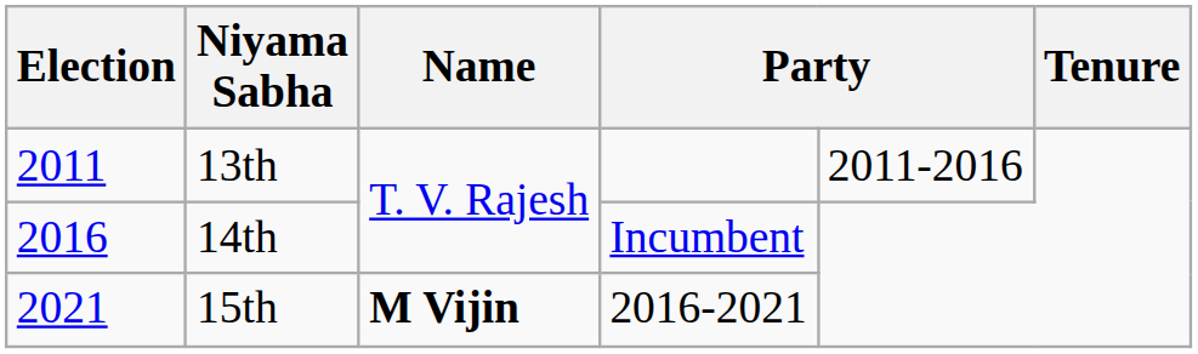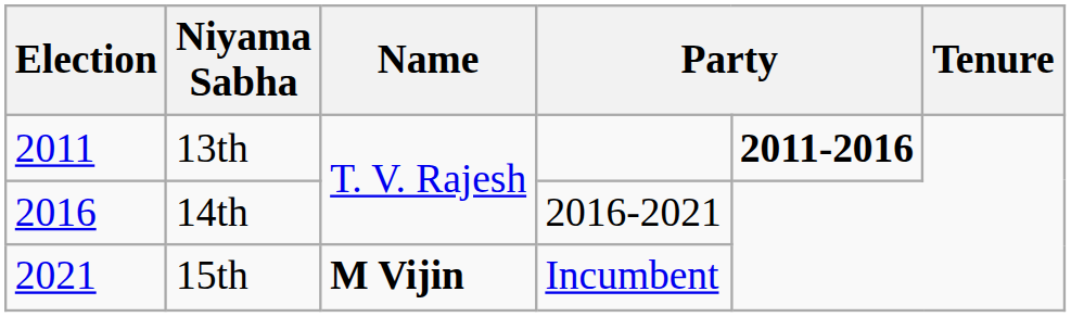13th | column 5: normal -> bold
14th | column 4: Incumbent -> 2016-2021
15th | column 4: 2016-2021 -> Incumbent
